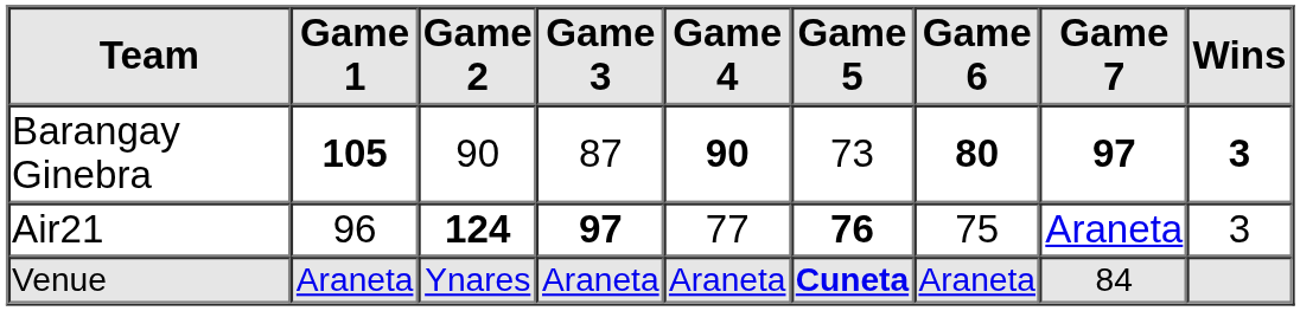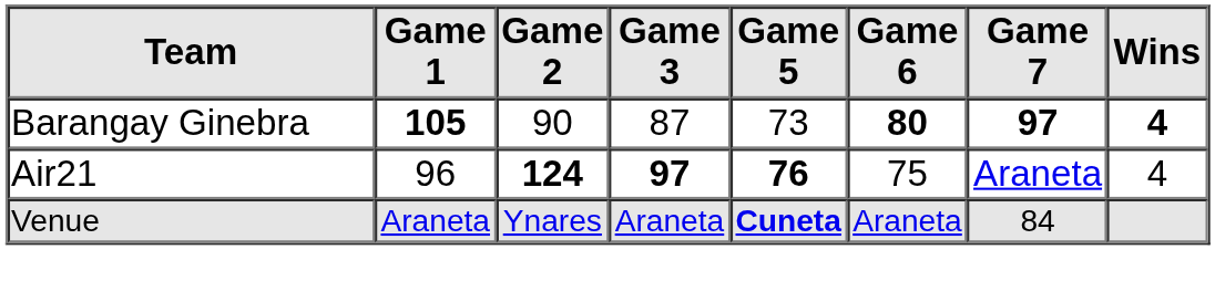- column: Game 4 | 90 | 77 | Araneta
Barangay Ginebra | Wins: 3 -> 4
Air21 | Wins: 3 -> 4
